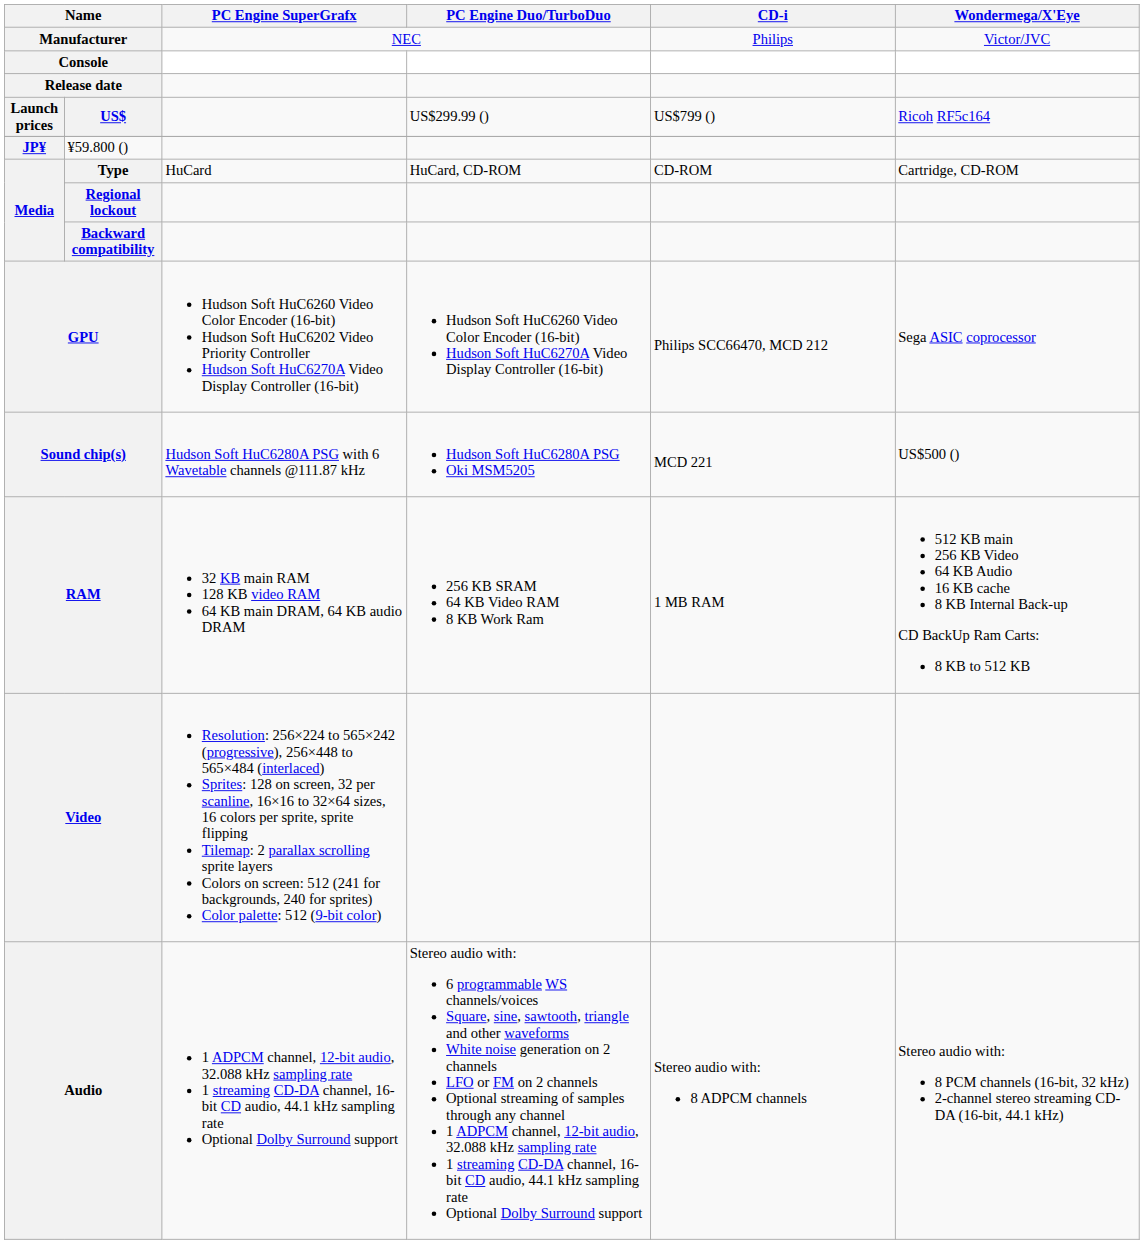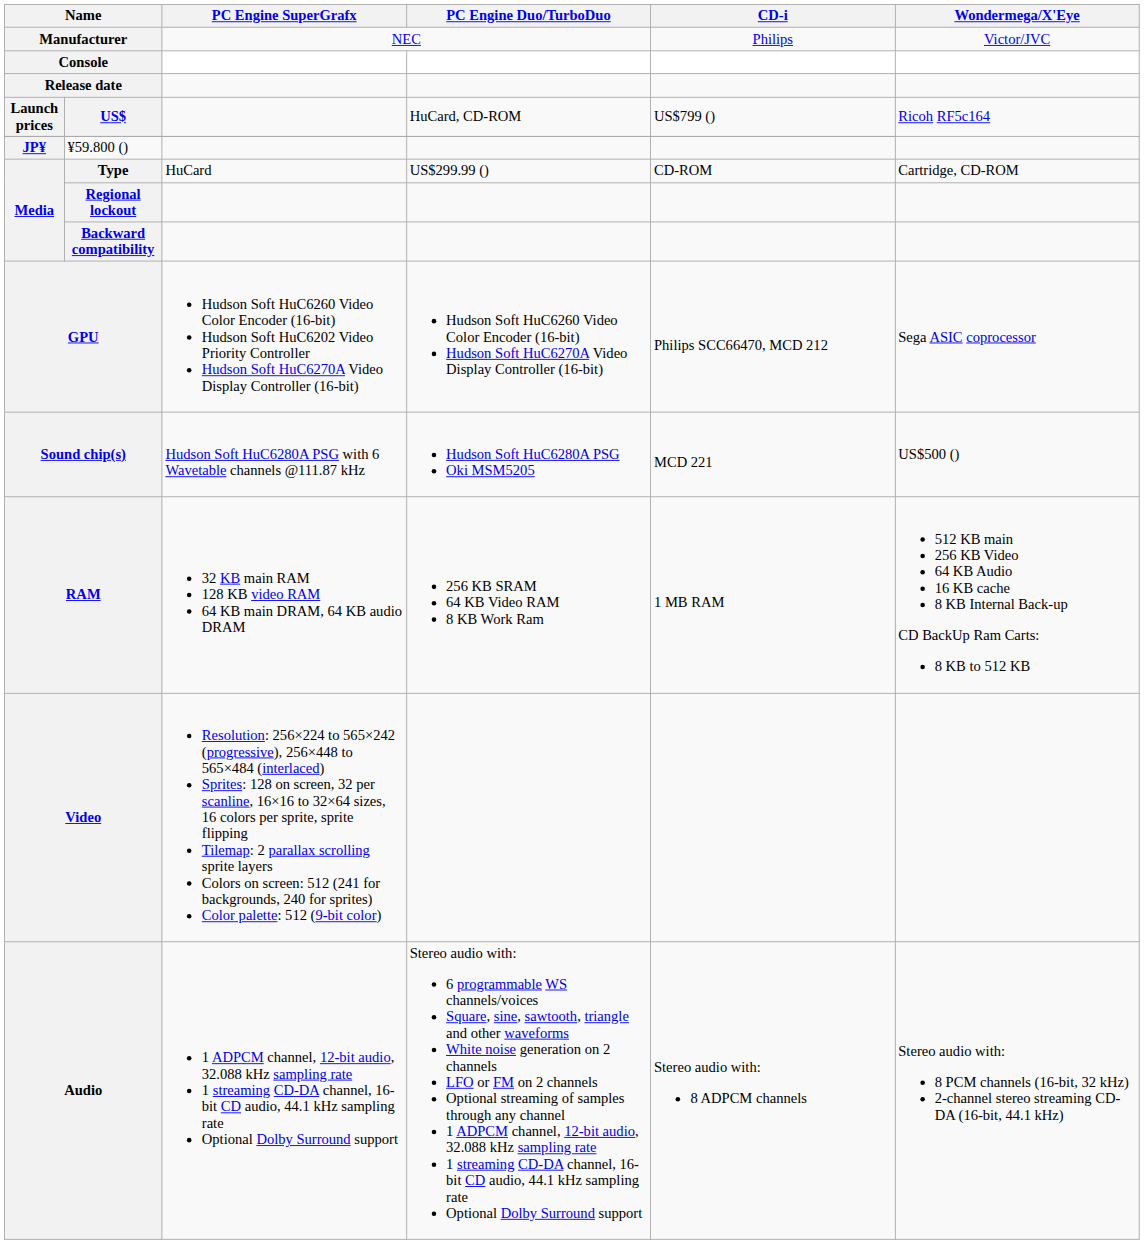US$ | PC Engine Duo/TurboDuo: US$299.99 () -> HuCard, CD-ROM
Type | PC Engine Duo/TurboDuo: HuCard, CD-ROM -> US$299.99 ()
